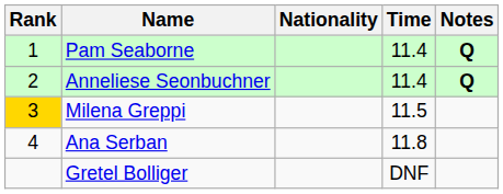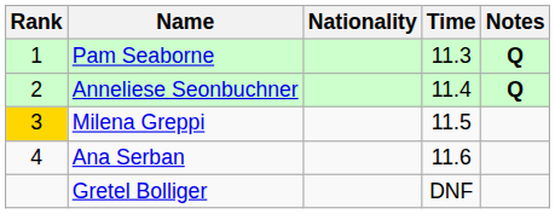Pam Seaborne | Time: 11.4 -> 11.3
Ana Serban | Time: 11.8 -> 11.6
